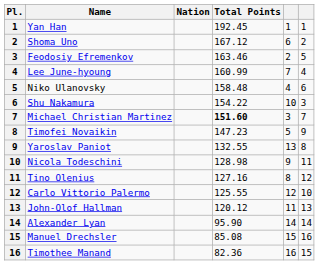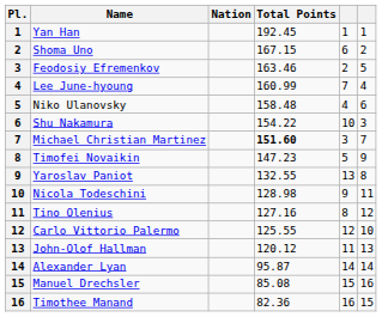Shoma Uno | Total Points: 167.12 -> 167.15
Alexander Lyan | Total Points: 95.90 -> 95.87
